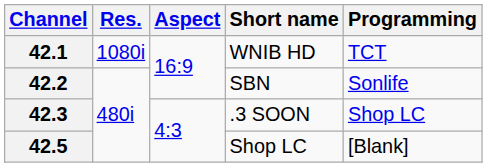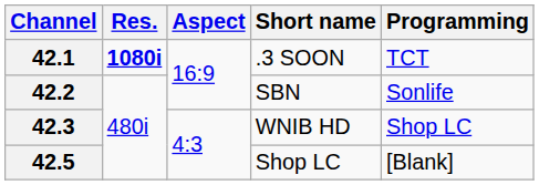42.1 | Res.: normal -> bold
42.1 | Short name: WNIB HD -> .3 SOON
42.3 | Short name: .3 SOON -> WNIB HD
